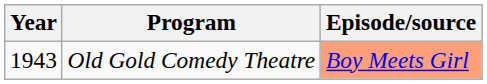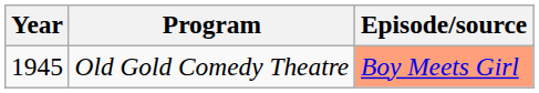Old Gold Comedy Theatre | Year: 1943 -> 1945
